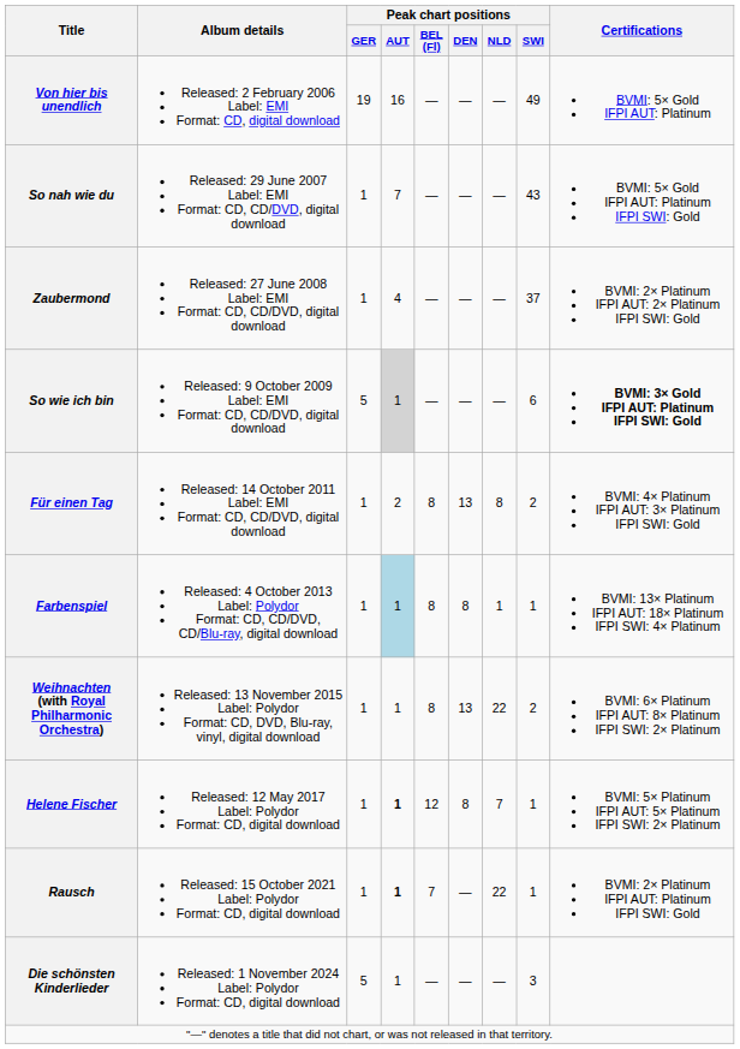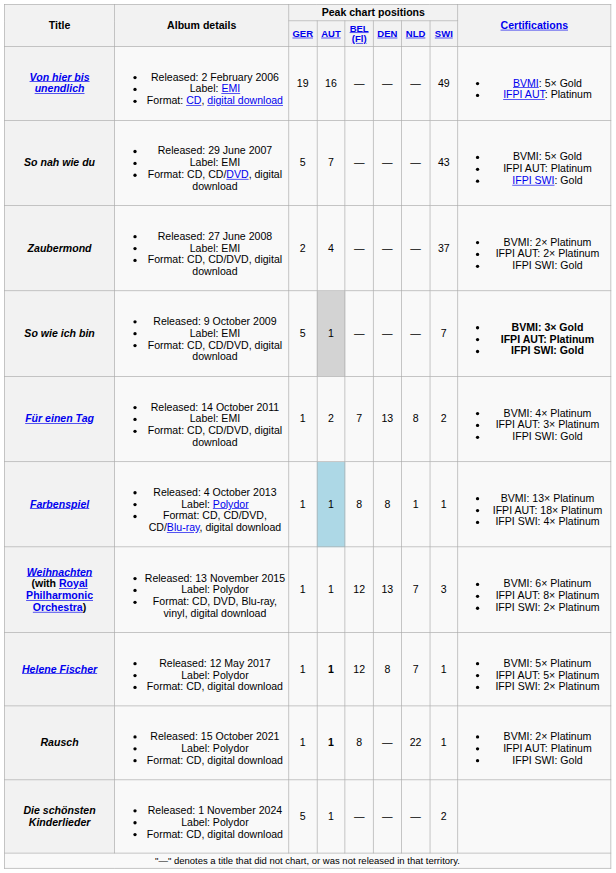So nah wie du | Peak chart positions / GER: 1 -> 5
Zaubermond | Peak chart positions / GER: 1 -> 2
So wie ich bin | Peak chart positions / SWI: 6 -> 7
Für einen Tag | Peak chart positions / BEL (Fl): 8 -> 7
Weihnachten (with Royal Philharmonic Orchestra) | Peak chart positions / BEL (Fl): 8 -> 12
Weihnachten (with Royal Philharmonic Orchestra) | Peak chart positions / NLD: 22 -> 7
Weihnachten (with Royal Philharmonic Orchestra) | Peak chart positions / SWI: 2 -> 3
Rausch | Peak chart positions / BEL (Fl): 7 -> 8
Die schönsten Kinderlieder | Peak chart positions / SWI: 3 -> 2
